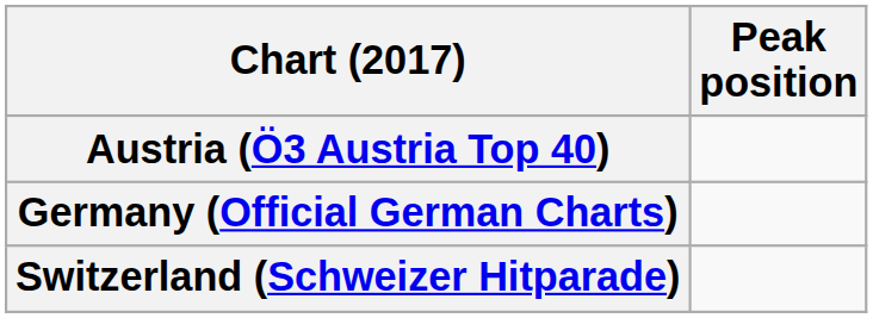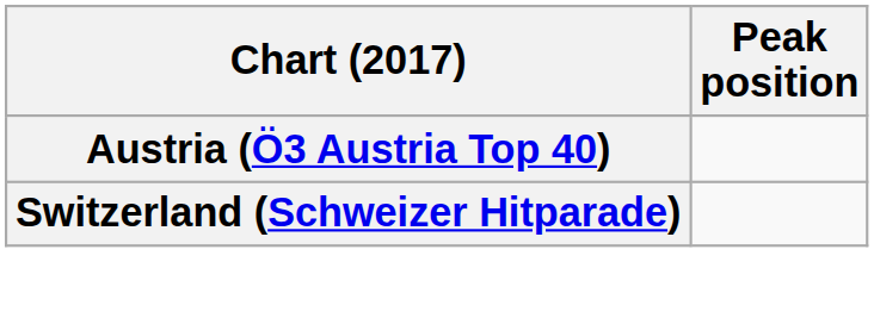- row: Germany (Official German Charts)
